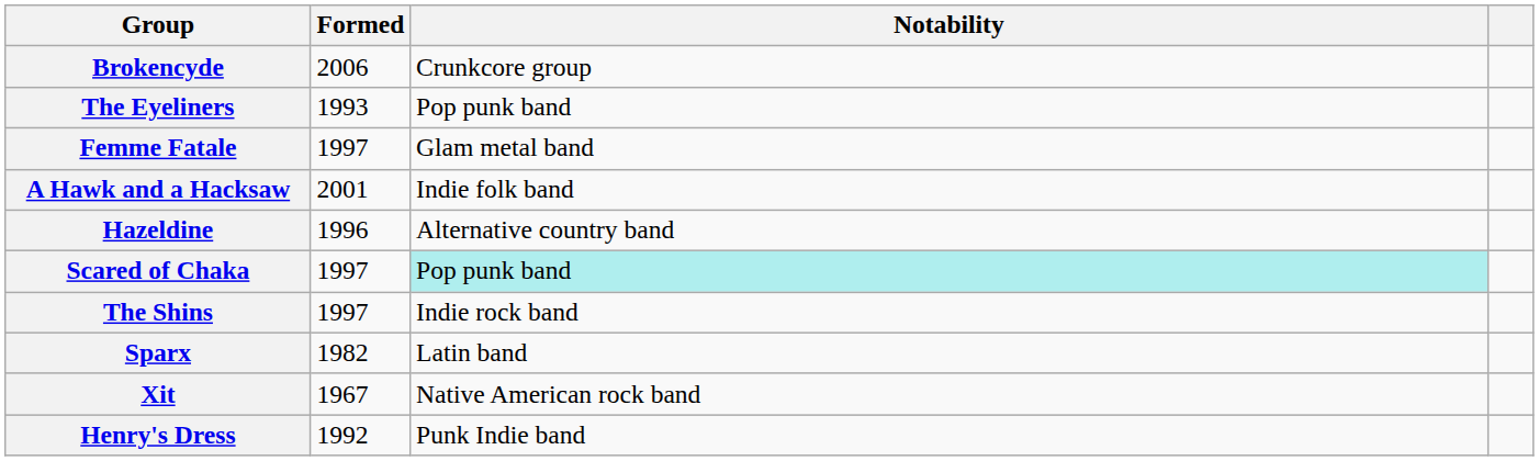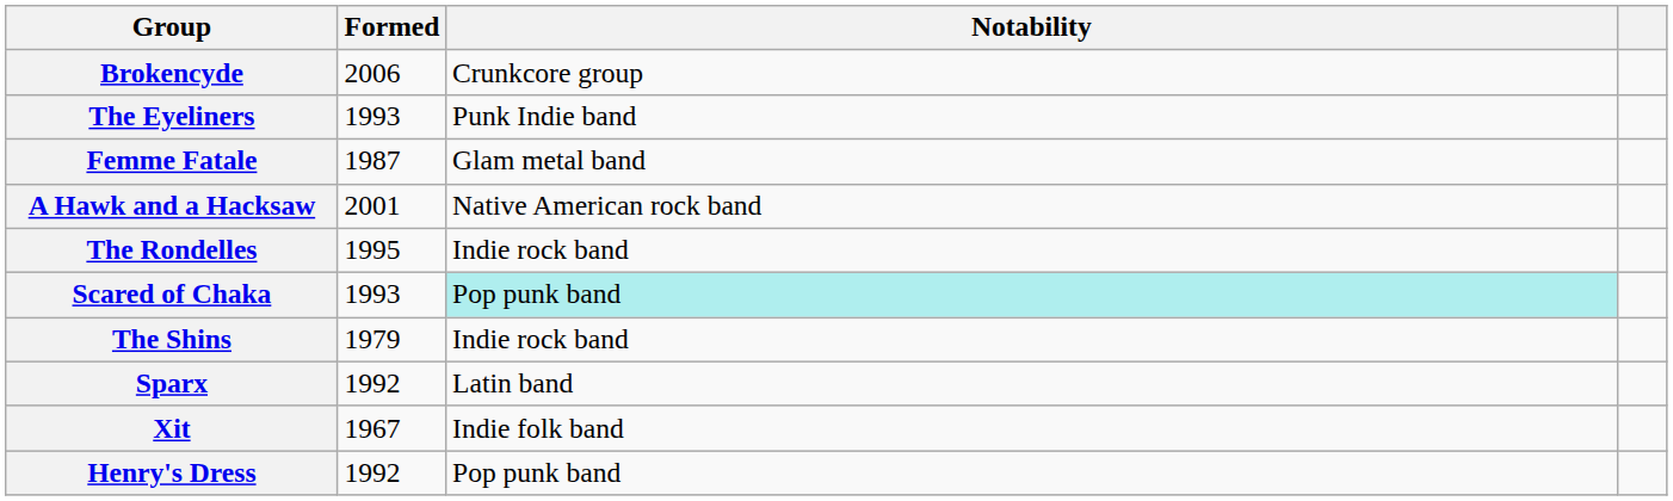The Eyeliners | Notability: Pop punk band -> Punk Indie band
Femme Fatale | Formed: 1997 -> 1987
A Hawk and a Hacksaw | Notability: Indie folk band -> Native American rock band
- row: Hazeldine | 1996 | Alternative country band
+ row: The Rondelles | 1995 | Indie rock band
Scared of Chaka | Formed: 1997 -> 1993
The Shins | Formed: 1997 -> 1979
Sparx | Formed: 1982 -> 1992
Xit | Notability: Native American rock band -> Indie folk band
Henry's Dress | Notability: Punk Indie band -> Pop punk band
